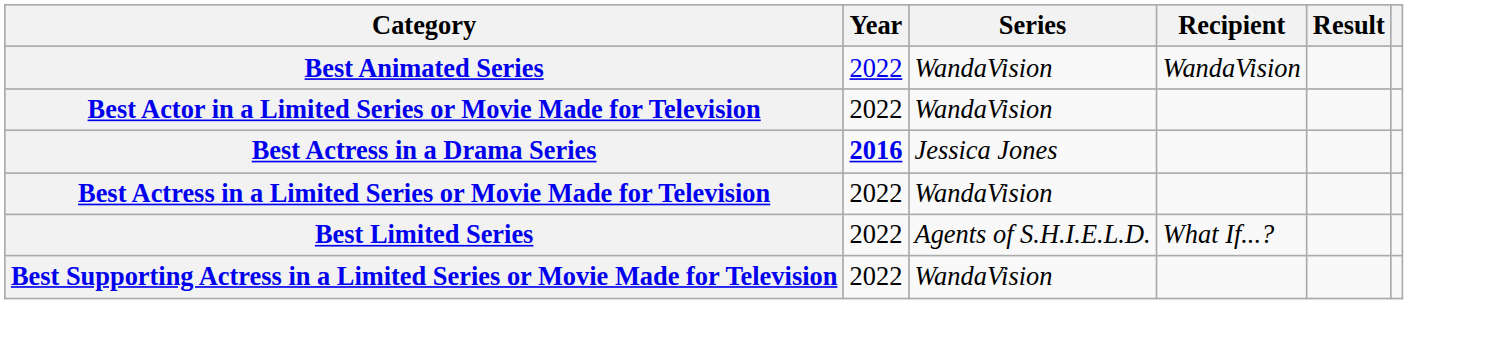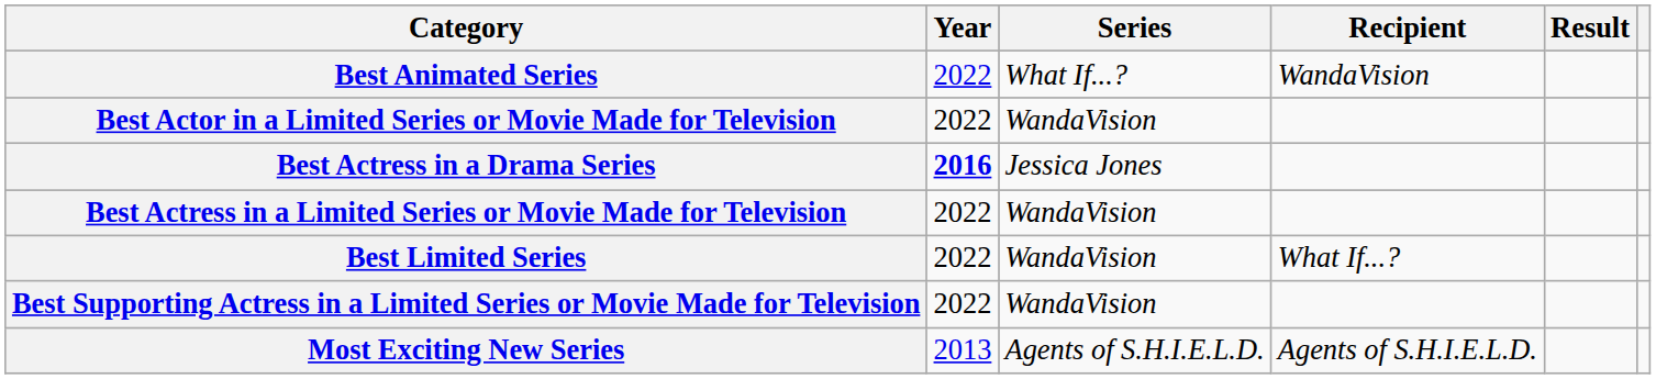Best Animated Series | Series: WandaVision -> What If...?
Best Limited Series | Series: Agents of S.H.I.E.L.D. -> WandaVision
+ row: Most Exciting New Series | 2013 | Agents of S.H.I.E.L.D. | Agents of S.H.I.E.L.D.
